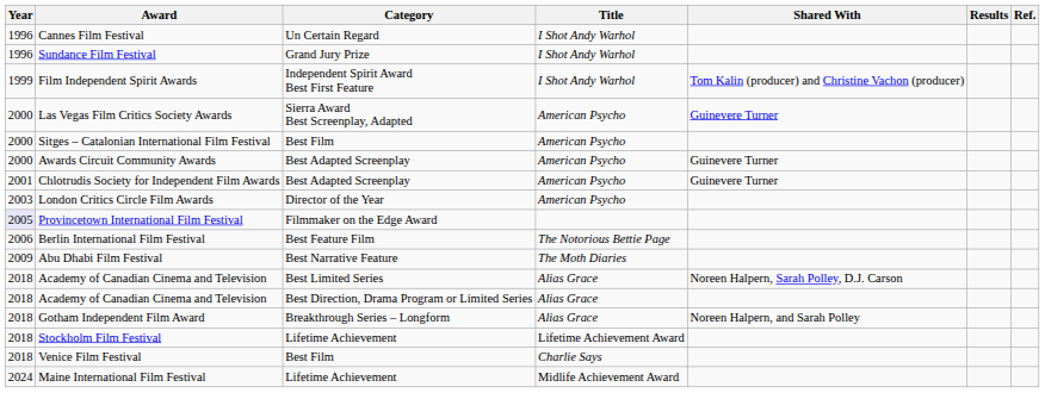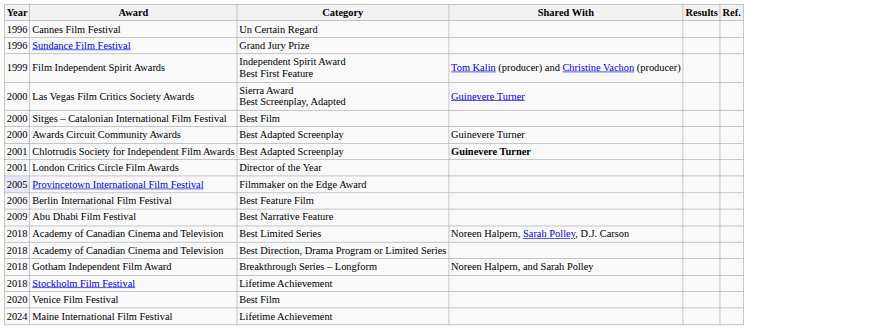- column: Title | I Shot Andy Warhol | I Shot Andy Warhol | I Shot Andy Warhol | American Psycho | American Psycho | American Psycho | American Psycho | American Psycho | The Notorious Bettie Page | The Moth Diaries | Alias Grace | Alias Grace | Alias Grace | Lifetime Achievement Award | Charlie Says | Midlife Achievement Award
Chlotrudis Society for Independent Film Awards | Shared With: normal -> bold
London Critics Circle Film Awards | Year: 2003 -> 2001
Venice Film Festival | Year: 2018 -> 2020
